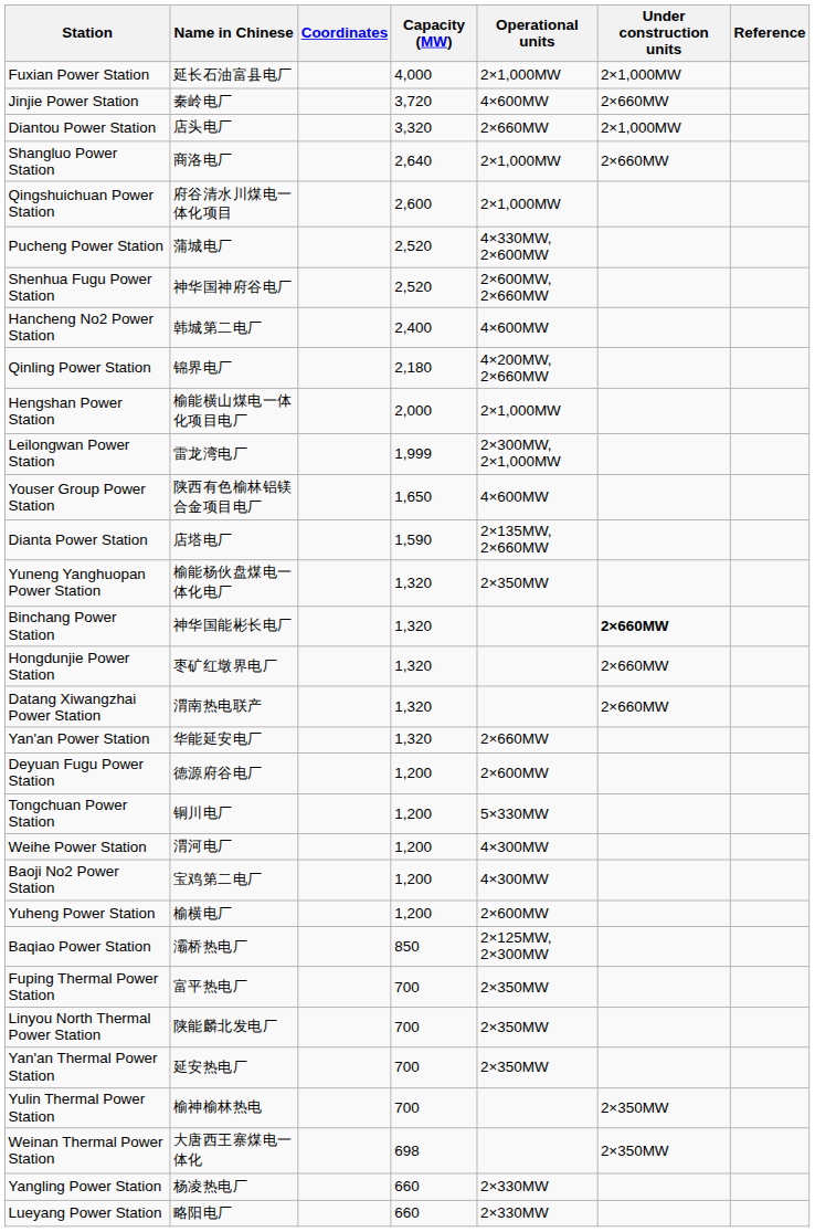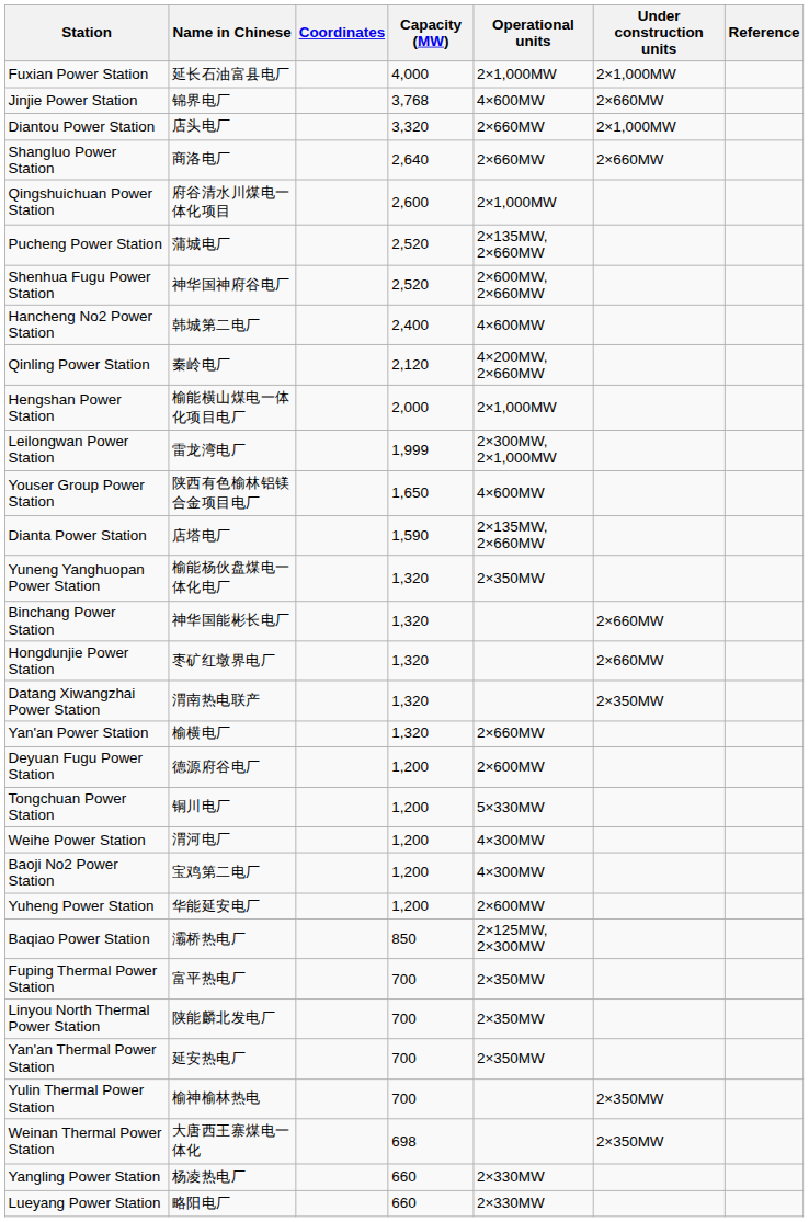Jinjie Power Station | Name in Chinese: 秦岭电厂 -> 锦界电厂
Jinjie Power Station | Capacity (MW): 3,720 -> 3,768
Shangluo Power Station | Operational units: 2×1,000MW -> 2×660MW
Pucheng Power Station | Operational units: 4×330MW, 2×600MW -> 2×135MW, 2×660MW
Qinling Power Station | Name in Chinese: 锦界电厂 -> 秦岭电厂
Qinling Power Station | Capacity (MW): 2,180 -> 2,120
Binchang Power Station | Under construction units: bold -> normal
Datang Xiwangzhai Power Station | Under construction units: 2×660MW -> 2×350MW
Yan'an Power Station | Name in Chinese: 华能延安电厂 -> 榆横电厂
Yuheng Power Station | Name in Chinese: 榆横电厂 -> 华能延安电厂
